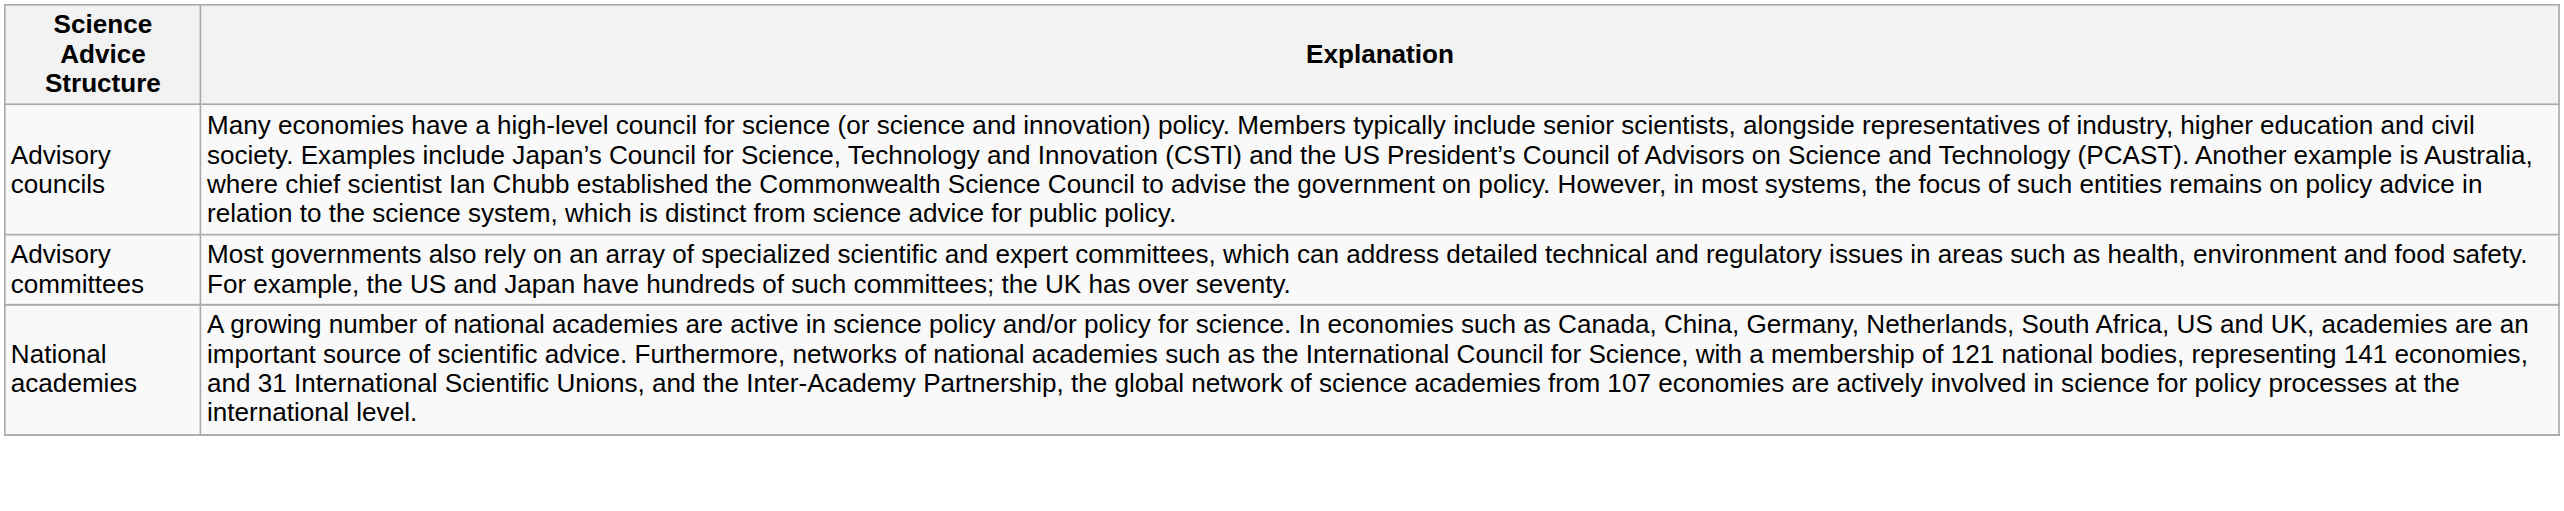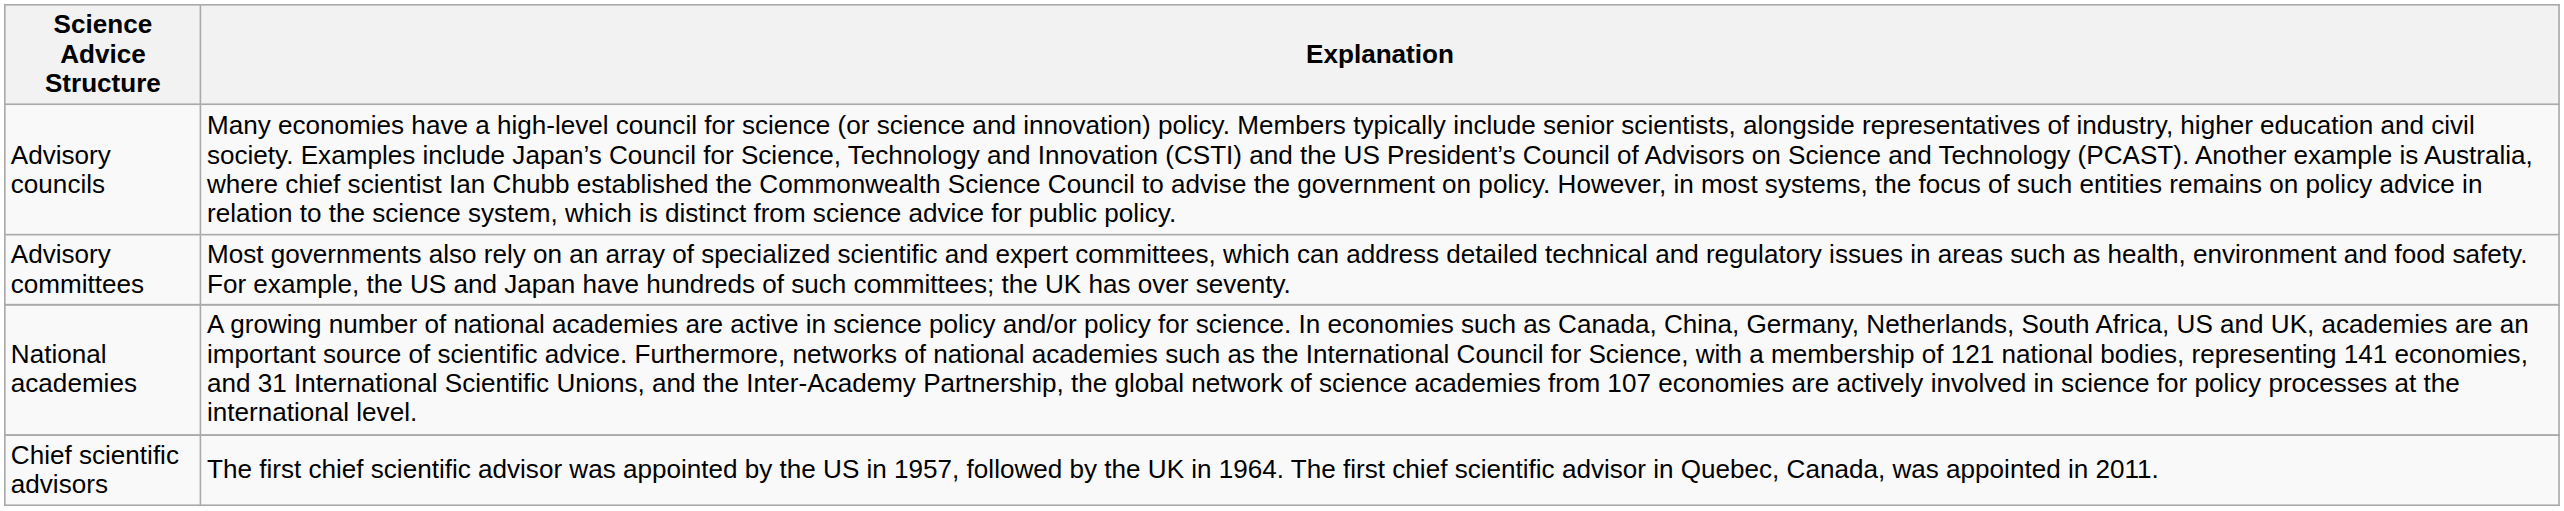+ row: Chief scientific advisors | The first chief scientific advisor was appointed by the US in 1957, followed by the UK in 1964. The first chief scientific advisor in Quebec, Canada, was appointed in 2011.
